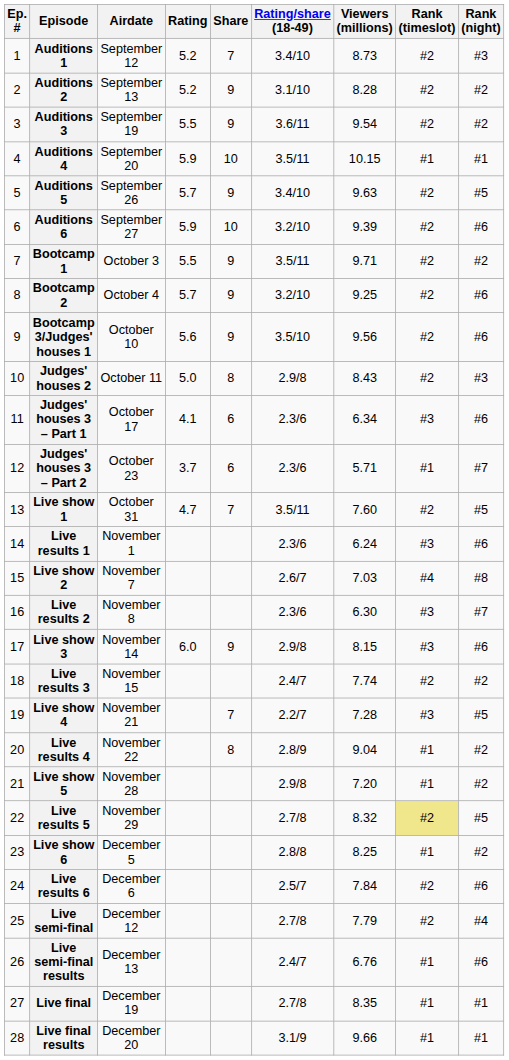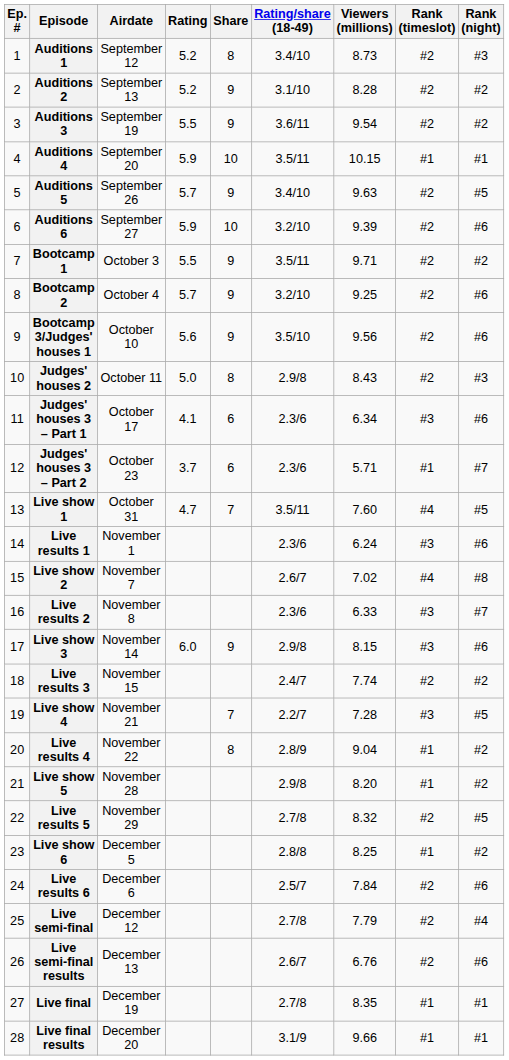Auditions 1 | Share: 7 -> 8
Live show 1 | Rank (timeslot): #2 -> #4
Live show 2 | Viewers (millions): 7.03 -> 7.02
Live results 2 | Viewers (millions): 6.30 -> 6.33
Live show 5 | Viewers (millions): 7.20 -> 8.20
Live results 5 | Rank (timeslot): khaki background -> no background
Live semi-final results | Rating/share (18-49): 2.4/7 -> 2.6/7
Live semi-final results | Rank (timeslot): #1 -> #2
